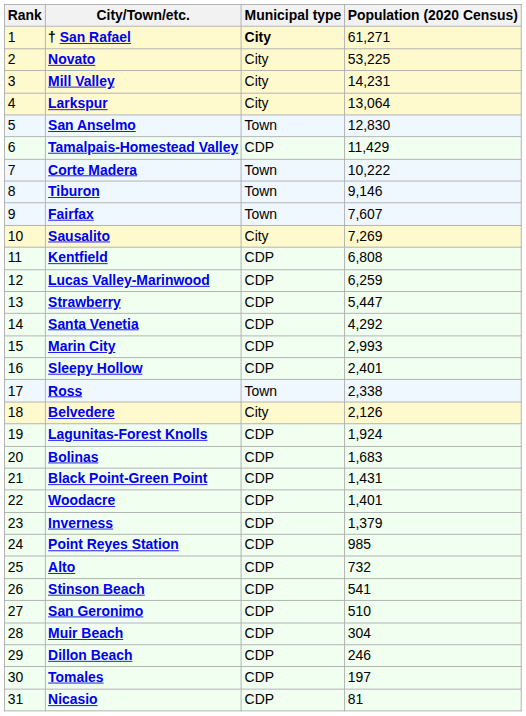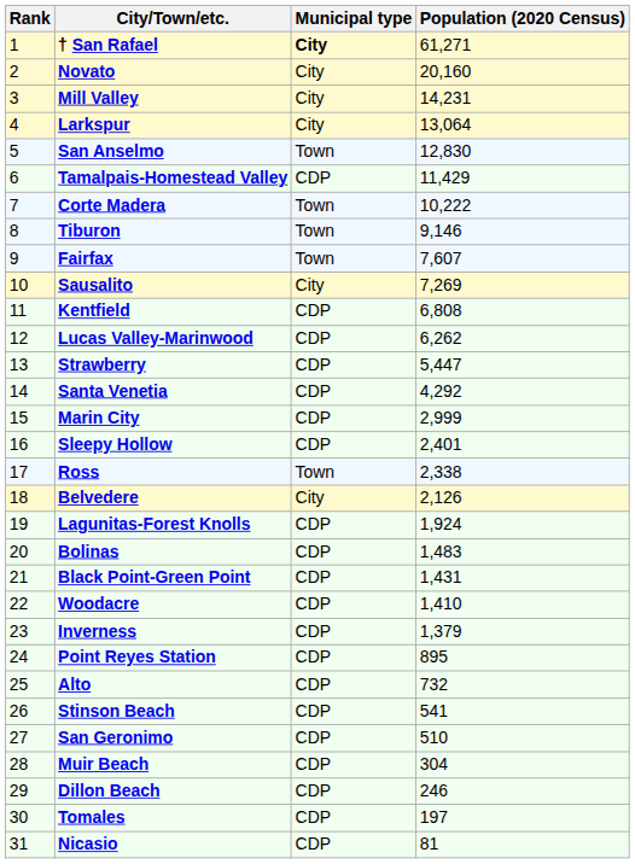Novato | Population (2020 Census): 53,225 -> 20,160
Lucas Valley-Marinwood | Population (2020 Census): 6,259 -> 6,262
Marin City | Population (2020 Census): 2,993 -> 2,999
Bolinas | Population (2020 Census): 1,683 -> 1,483
Woodacre | Population (2020 Census): 1,401 -> 1,410
Point Reyes Station | Population (2020 Census): 985 -> 895
